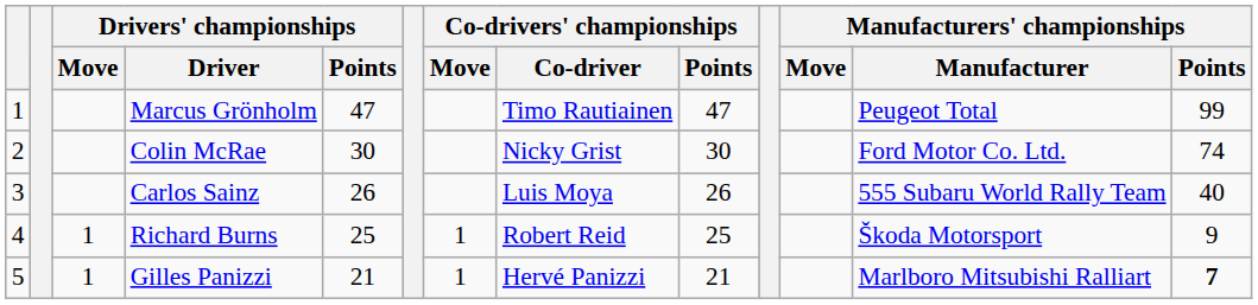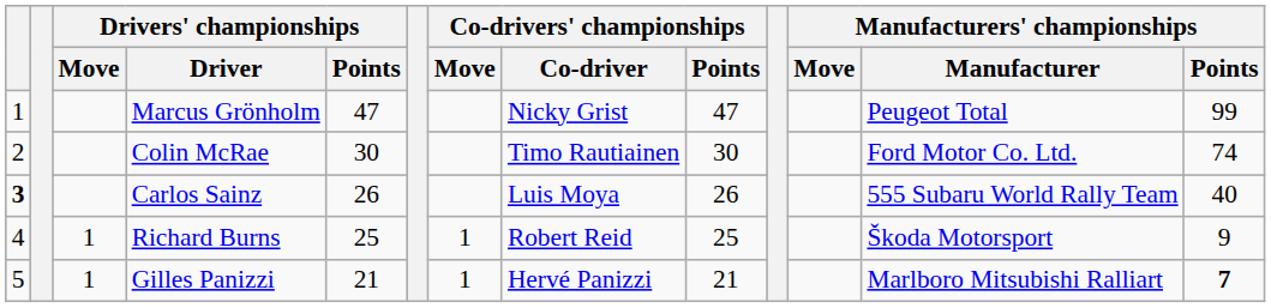Marcus Grönholm | Co-drivers' championships / Co-driver: Timo Rautiainen -> Nicky Grist
Colin McRae | Co-drivers' championships / Co-driver: Nicky Grist -> Timo Rautiainen
Carlos Sainz | column 1: normal -> bold
